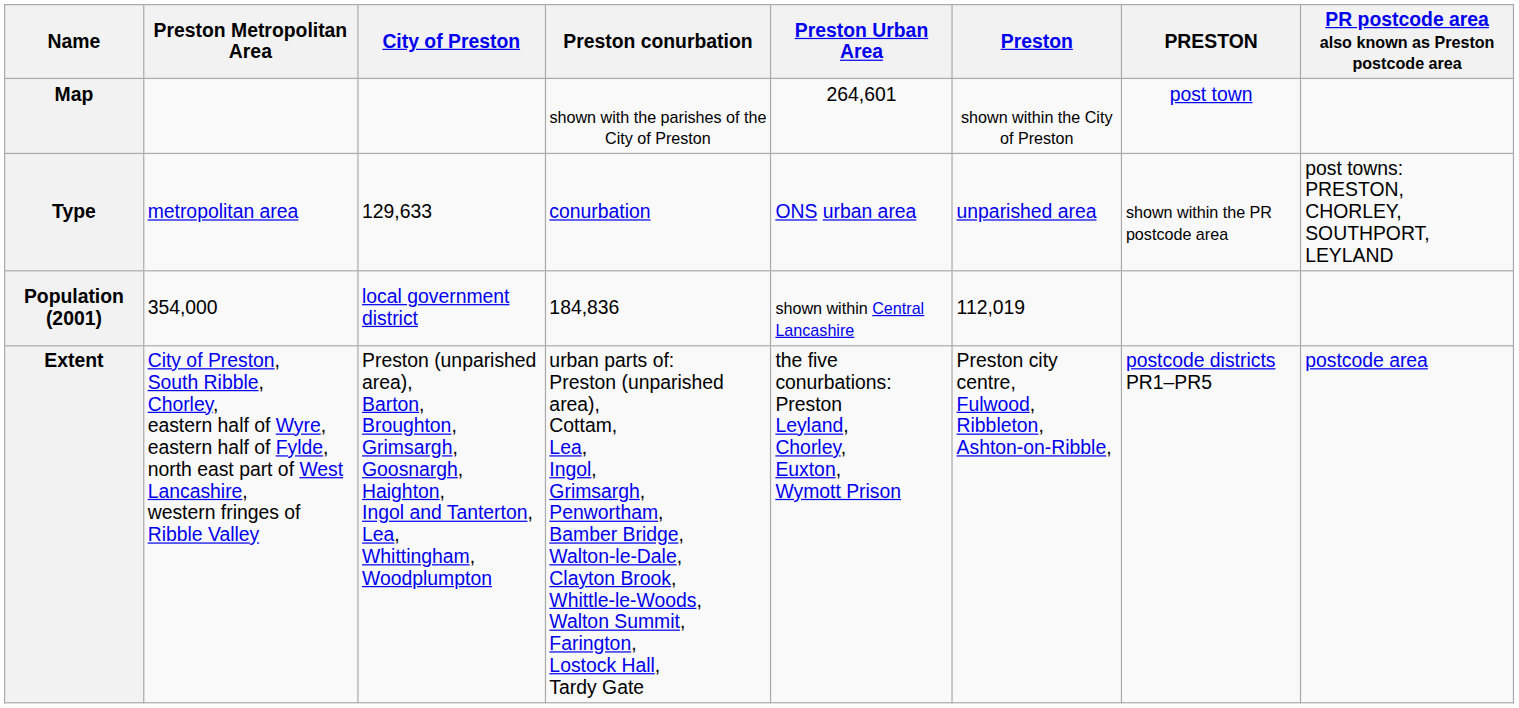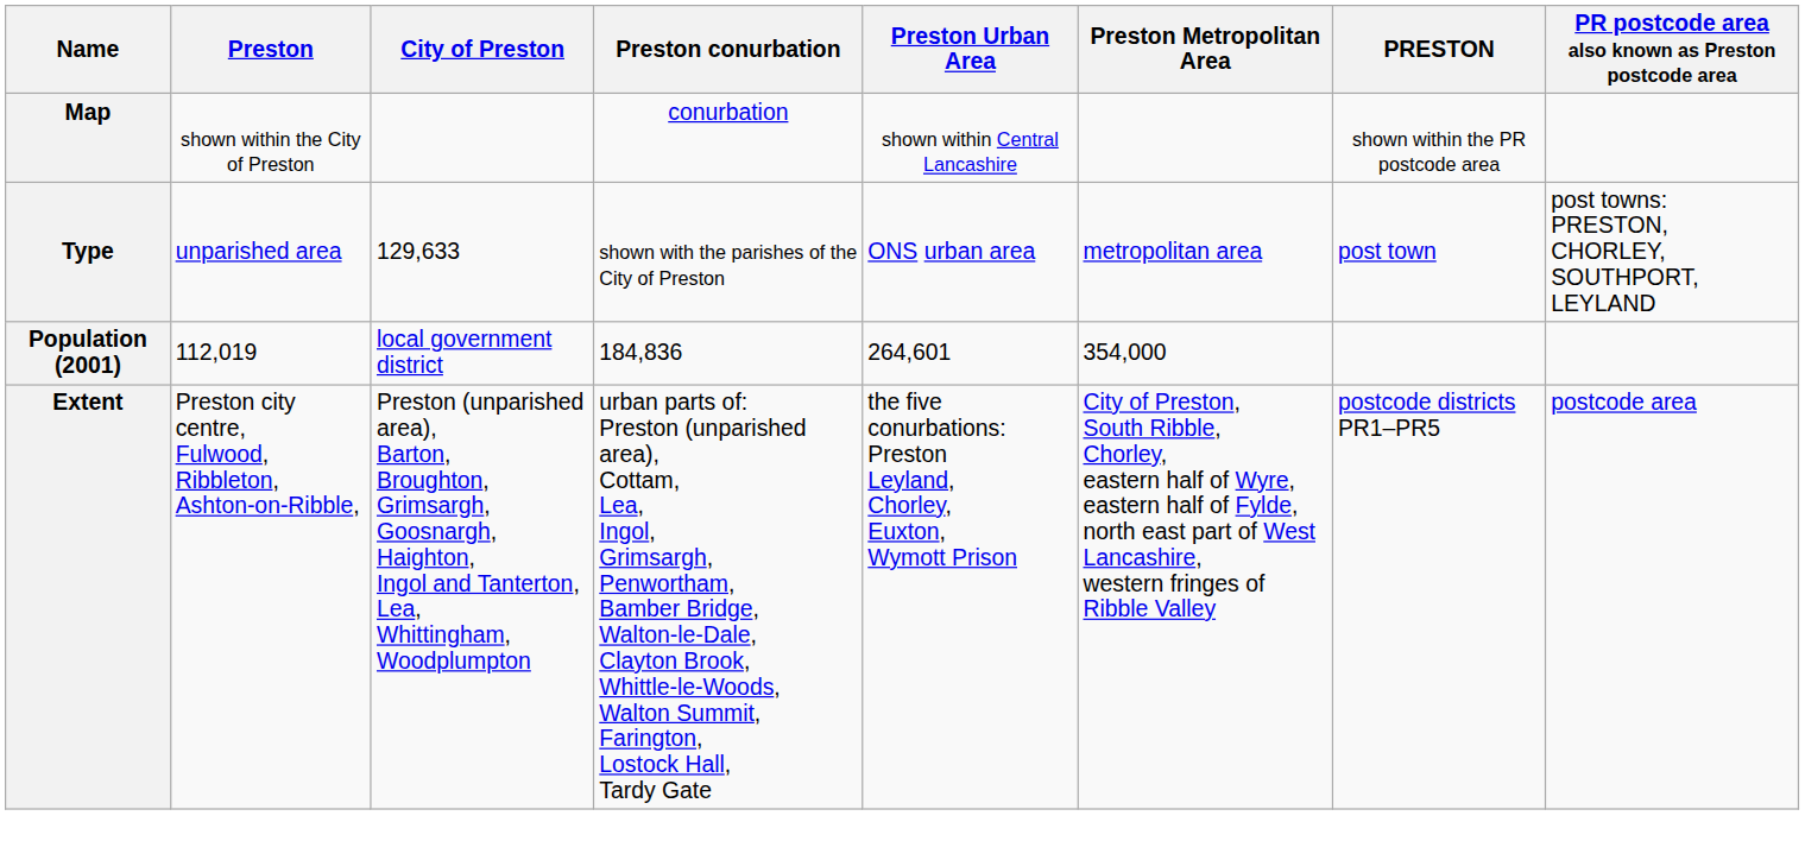columns swapped: Preston <-> Preston Metropolitan Area
Map | Preston conurbation: shown with the parishes of the City of Preston -> conurbation
Map | Preston Urban Area: 264,601 -> shown within Central Lancashire
Map | PRESTON: post town -> shown within the PR postcode area
Type | Preston conurbation: conurbation -> shown with the parishes of the City of Preston
Type | PRESTON: shown within the PR postcode area -> post town
Population (2001) | Preston Urban Area: shown within Central Lancashire -> 264,601
